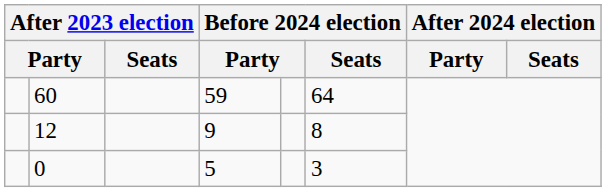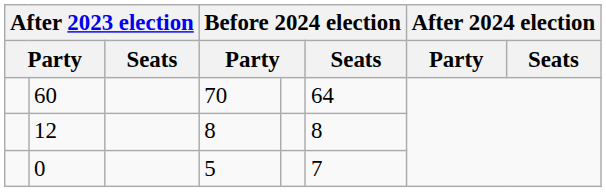60 | column 4: 59 -> 70
12 | column 4: 9 -> 8
0 | Before 2024 election / Seats: 3 -> 7
